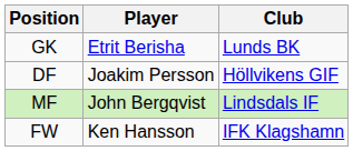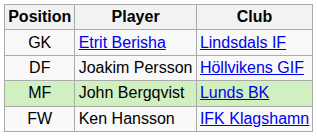GK | Club: Lunds BK -> Lindsdals IF
MF | Club: Lindsdals IF -> Lunds BK
